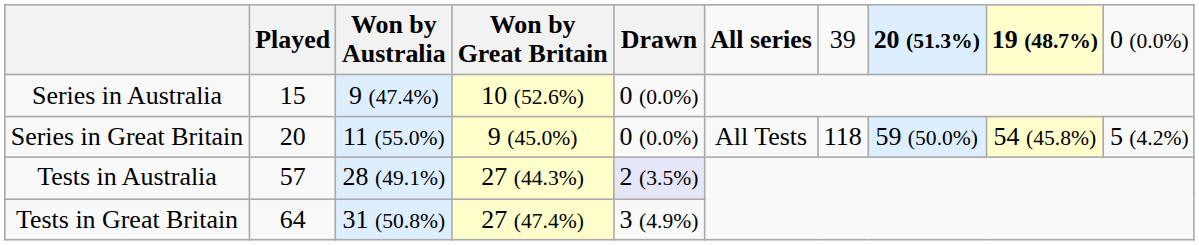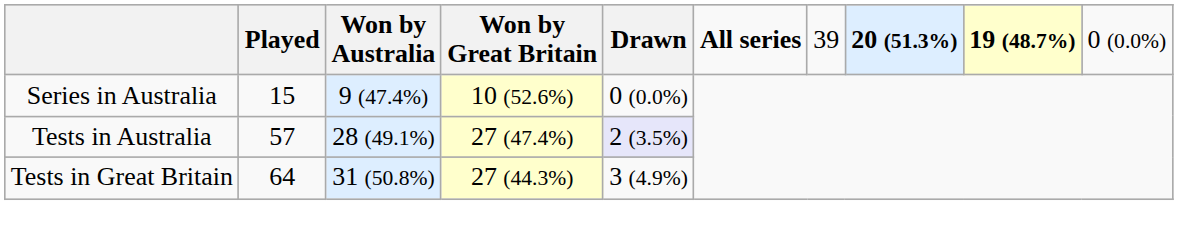- row: Series in Great Britain | 20 | 11 (55.0%) | 9 (45.0%) | 0 (0.0%) | All Tests | 118 | 59 (50.0%) | 54 (45.8%) | 5 (4.2%)
Tests in Australia | column 4: 27 (44.3%) -> 27 (47.4%)
Tests in Great Britain | column 4: 27 (47.4%) -> 27 (44.3%)
